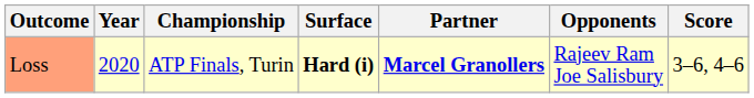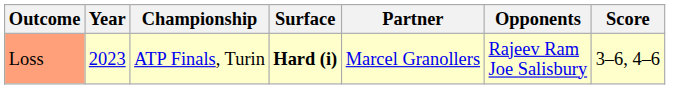Loss | Year: 2020 -> 2023
Loss | Partner: bold -> normal
